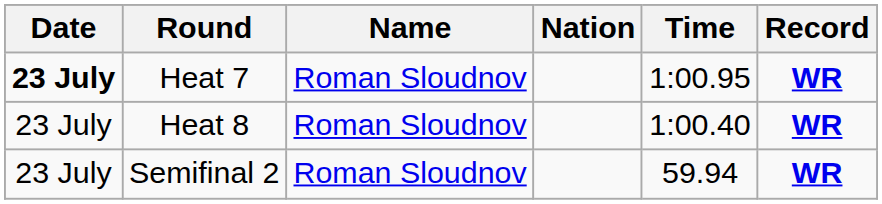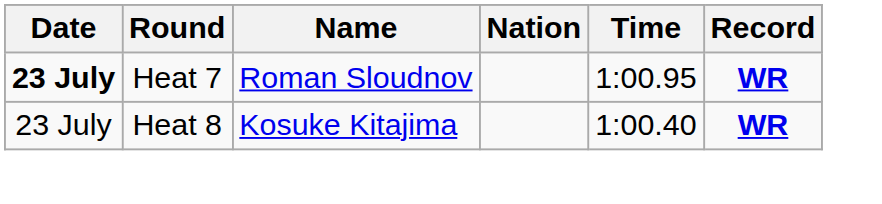Heat 8 | Name: Roman Sloudnov -> Kosuke Kitajima
- row: 23 July | Semifinal 2 | Roman Sloudnov | 59.94 | WR
